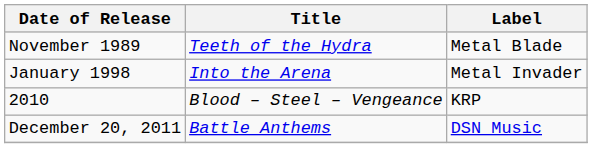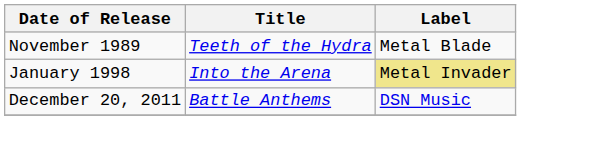January 1998 | Label: no background -> khaki background
- row: 2010 | Blood – Steel – Vengeance | KRP
